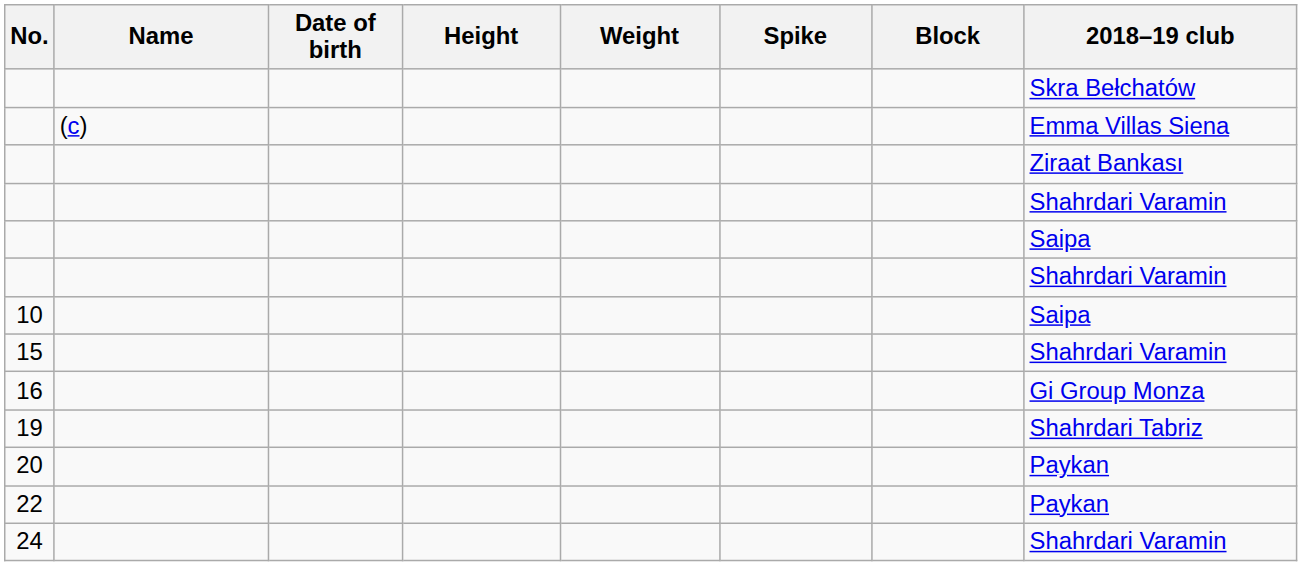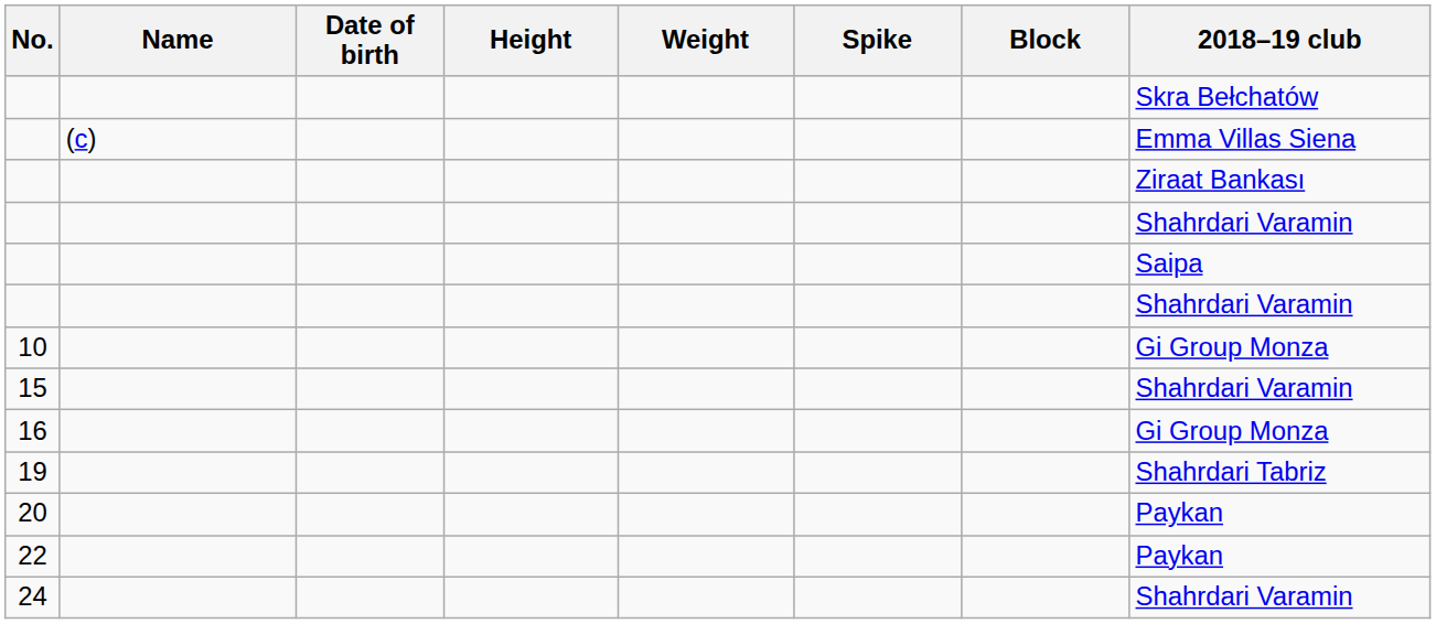10 | 2018–19 club: Saipa -> Gi Group Monza
